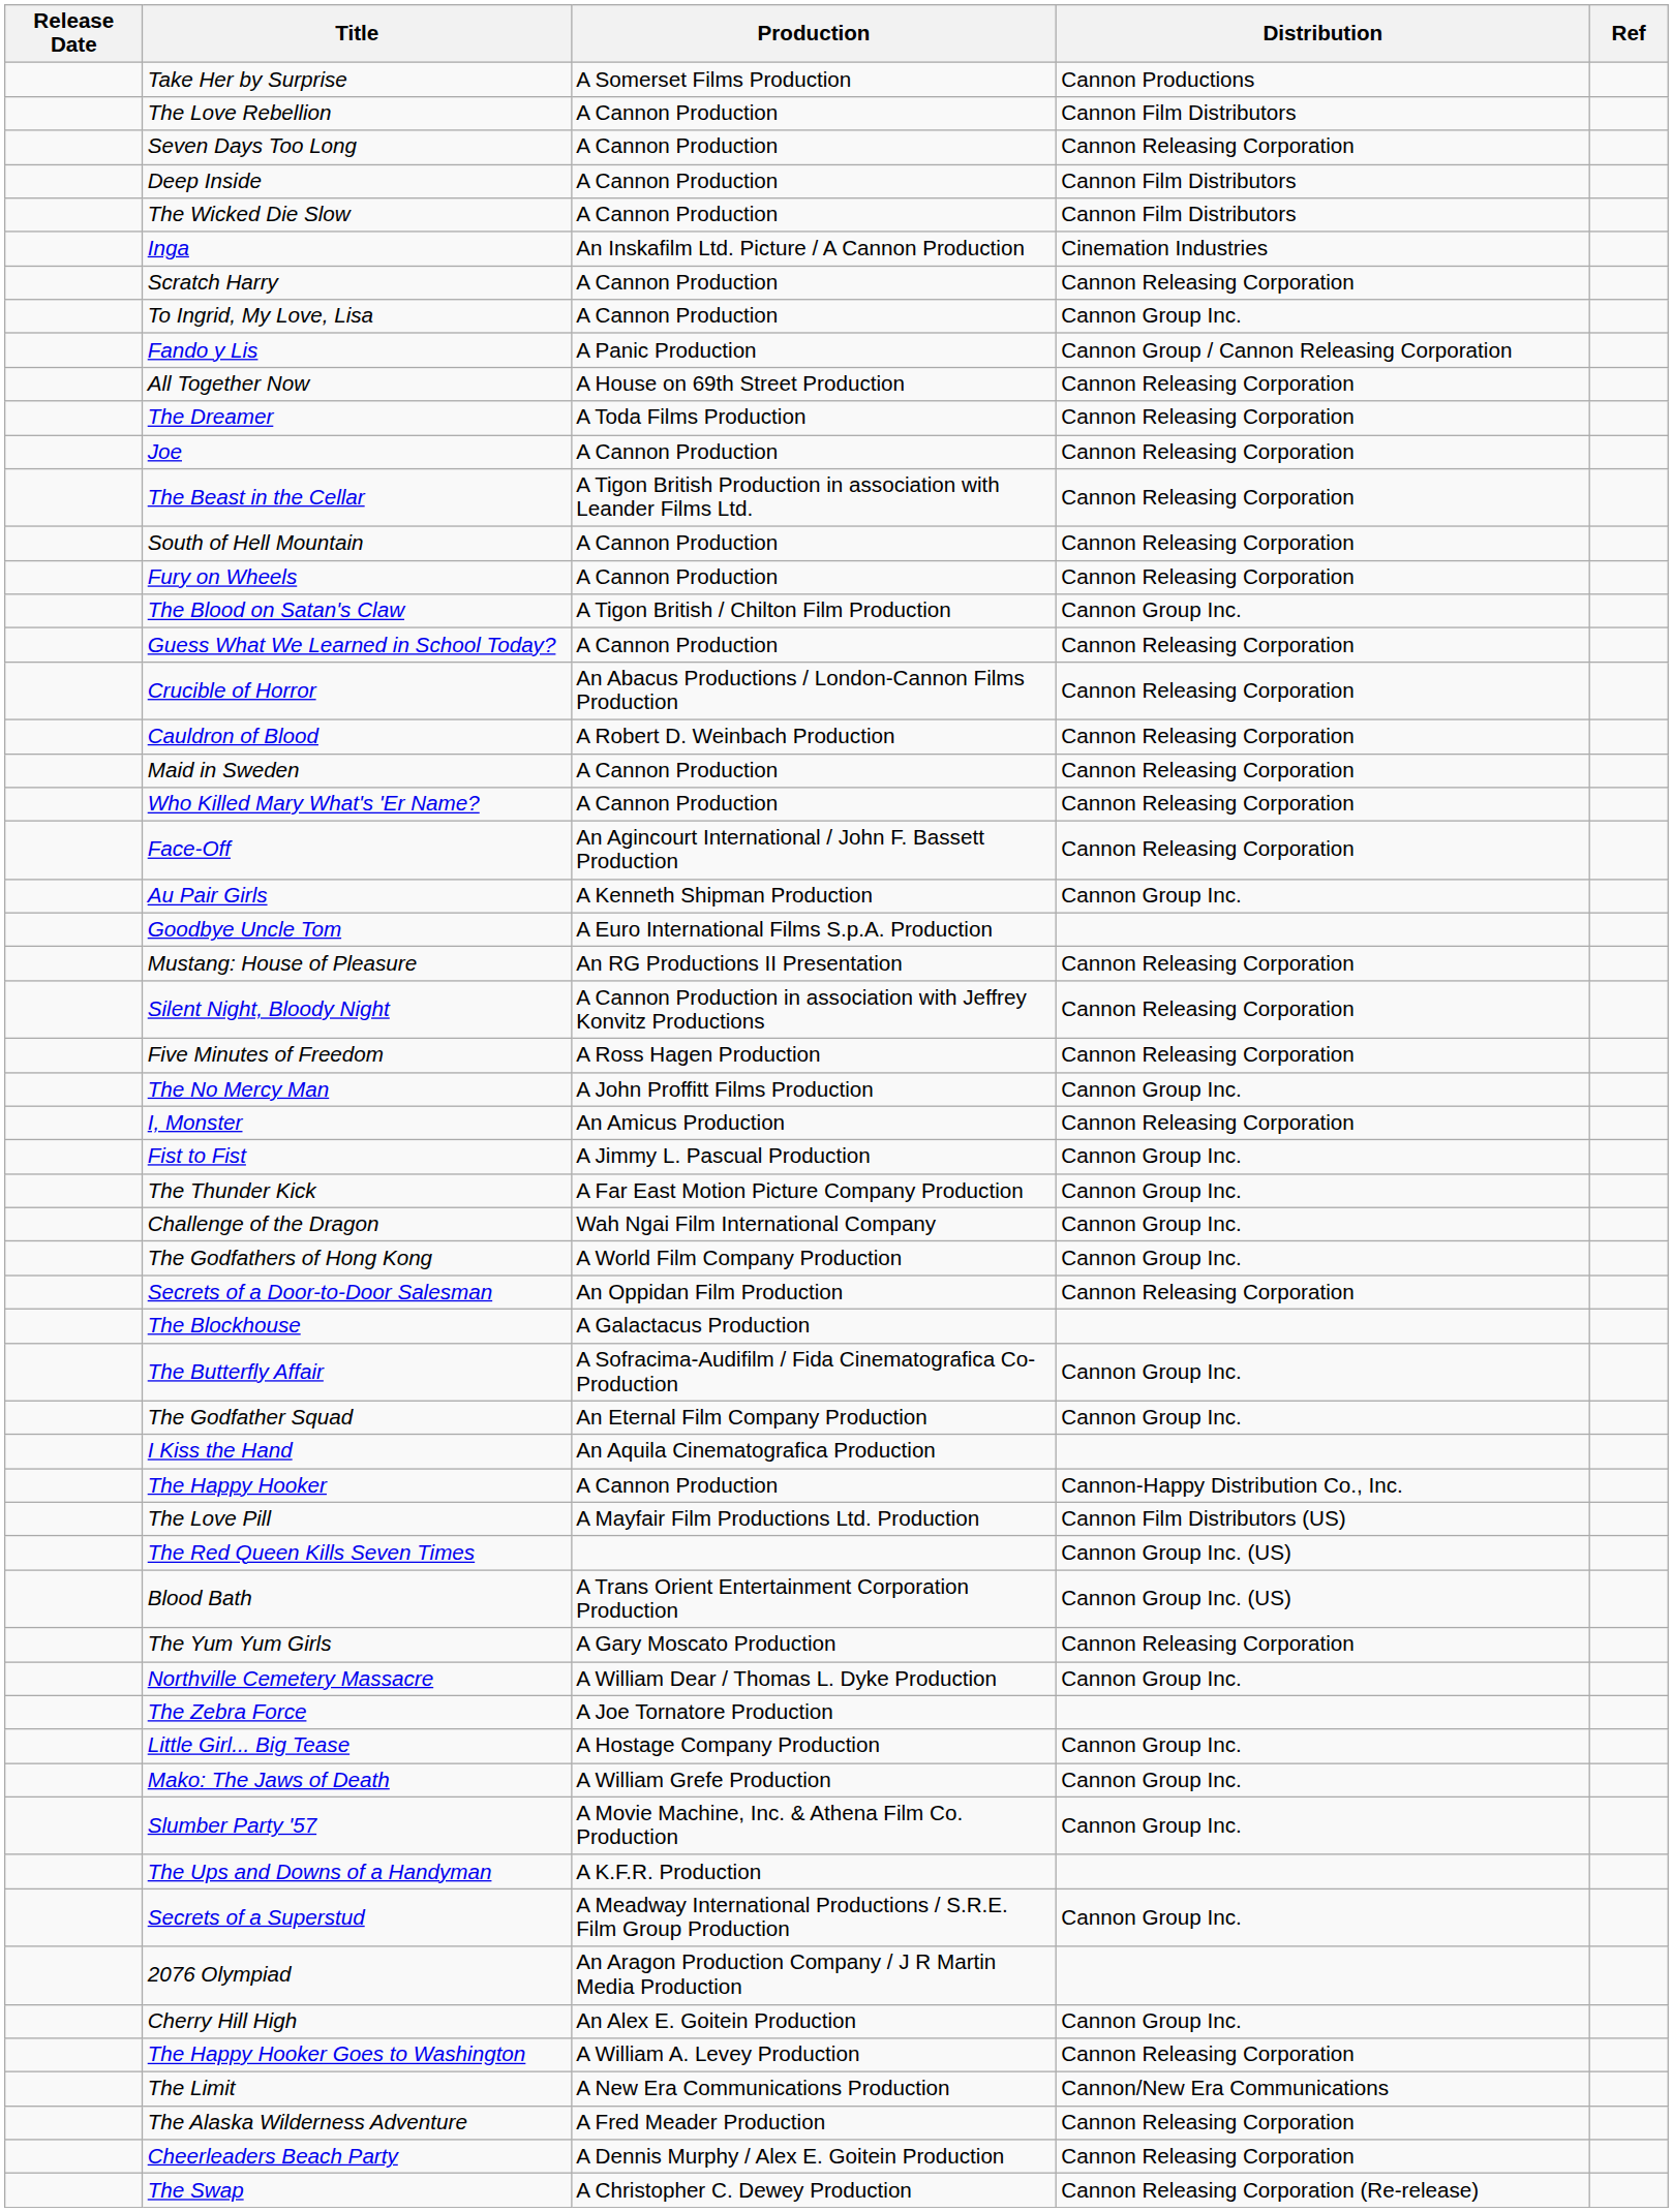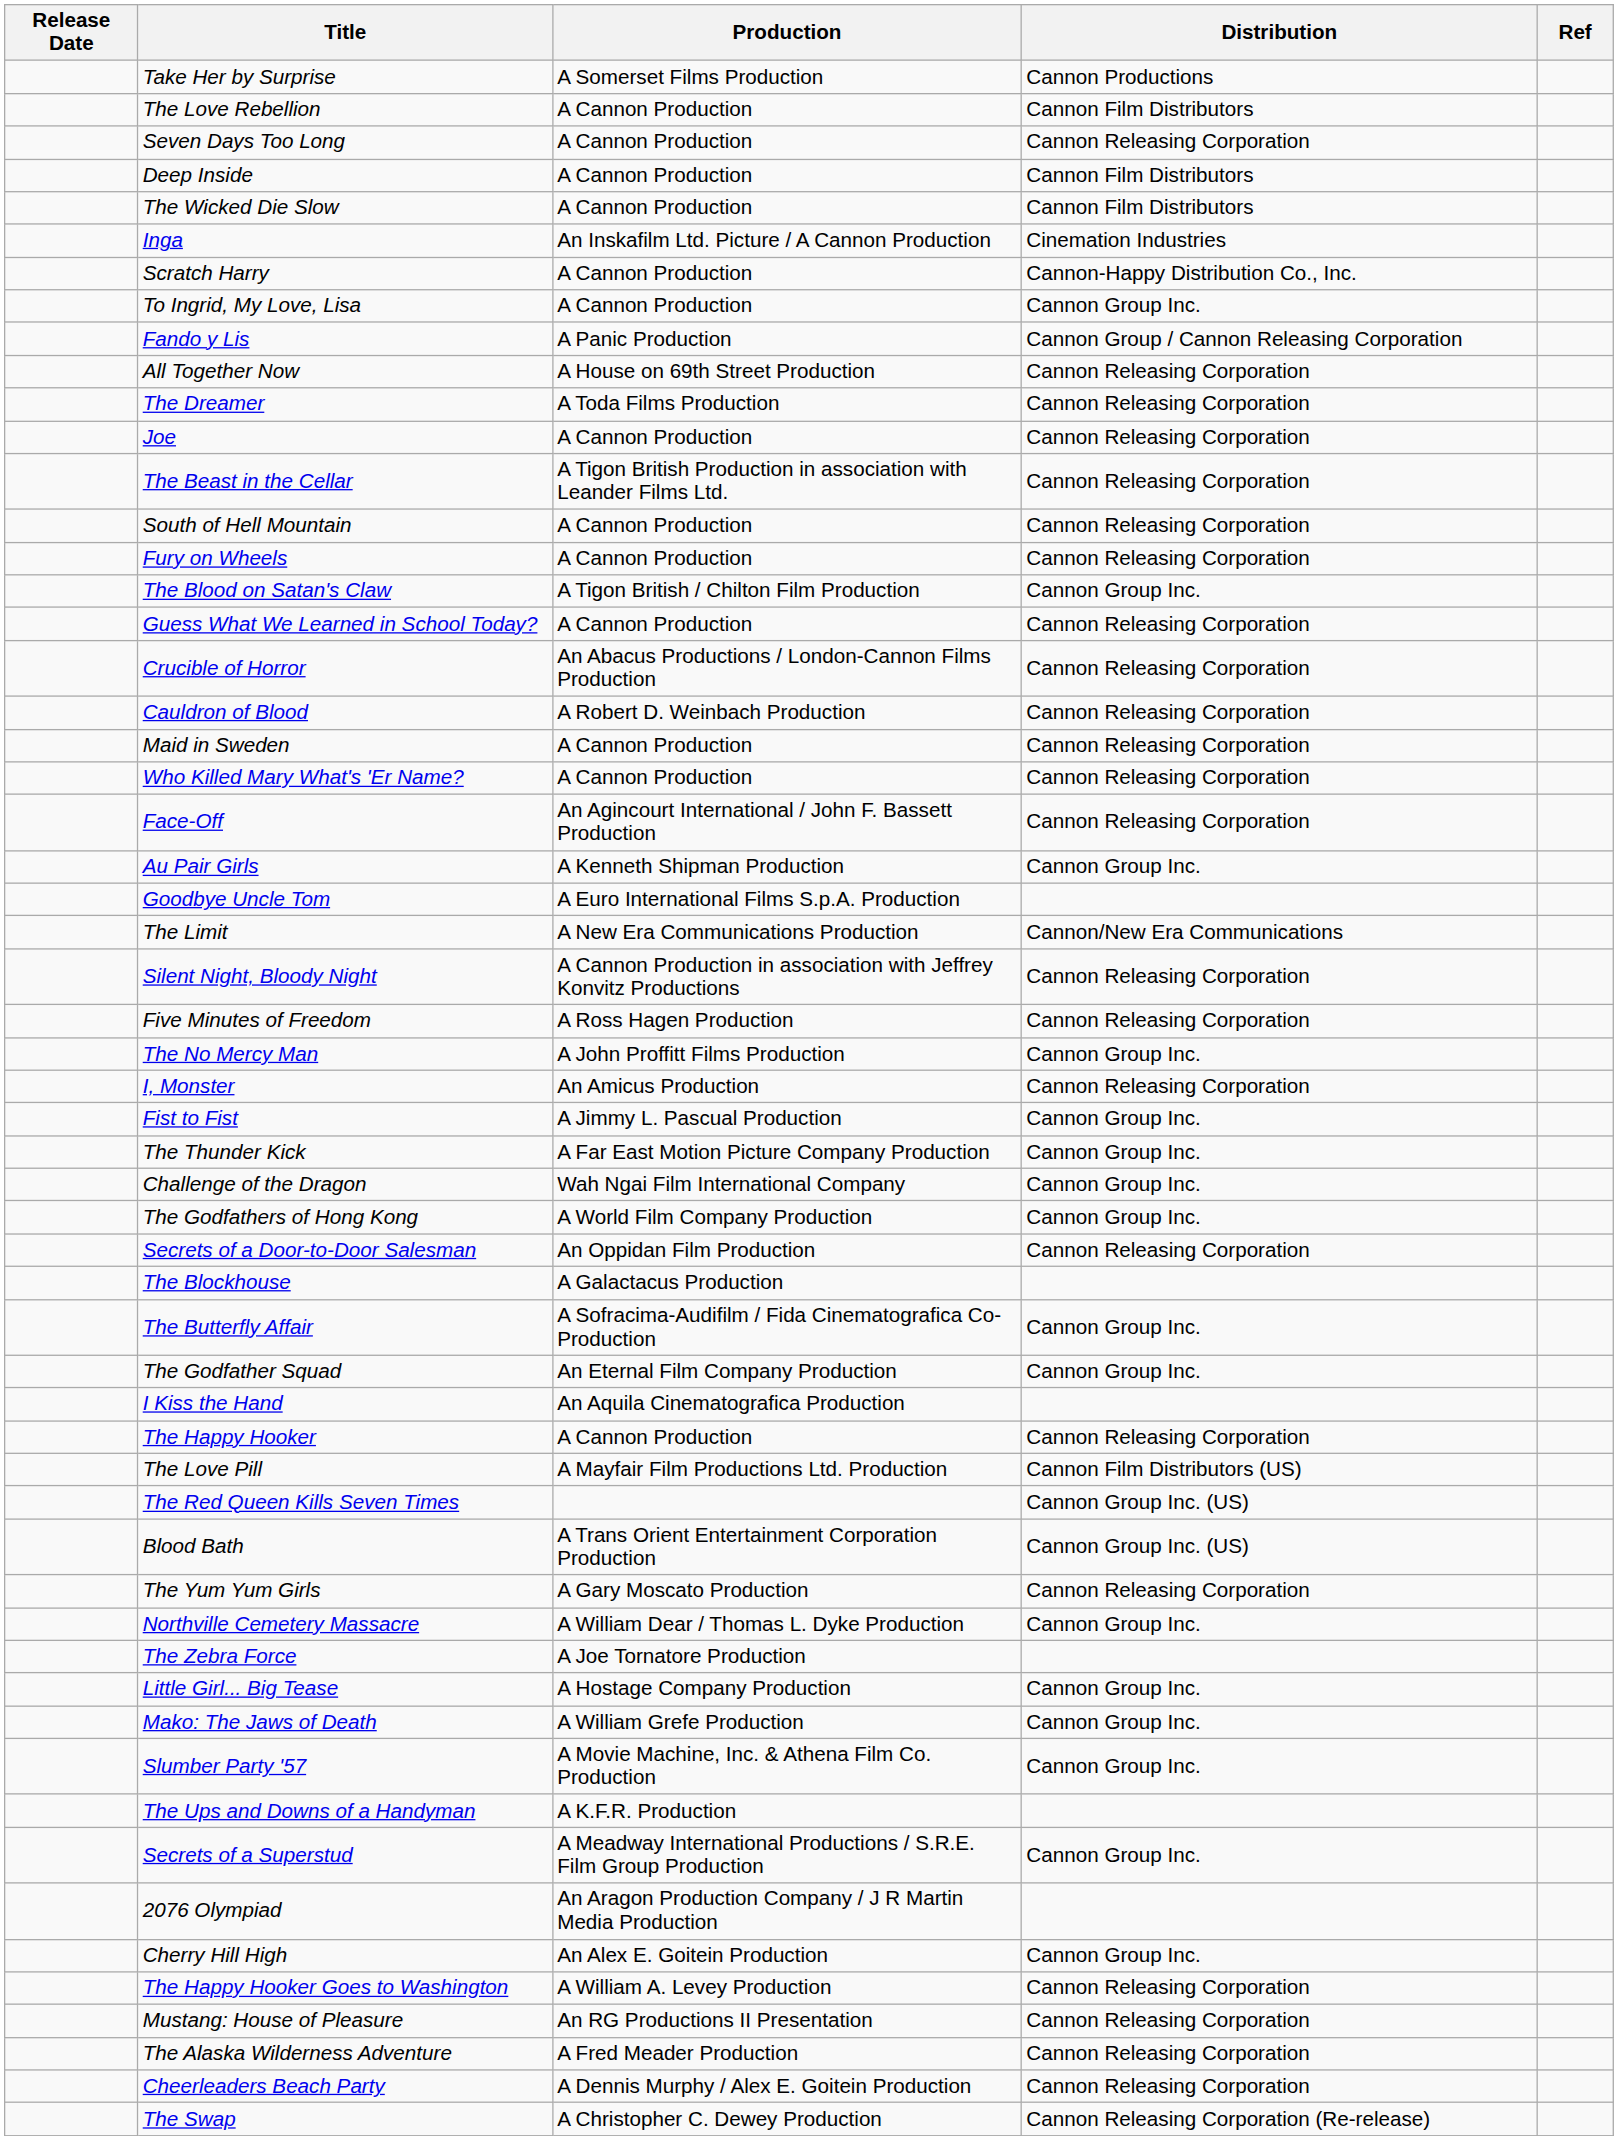Scratch Harry | Distribution: Cannon Releasing Corporation -> Cannon-Happy Distribution Co., Inc.
rows swapped: The Limit <-> Mustang: House of Pleasure
The Happy Hooker | Distribution: Cannon-Happy Distribution Co., Inc. -> Cannon Releasing Corporation
